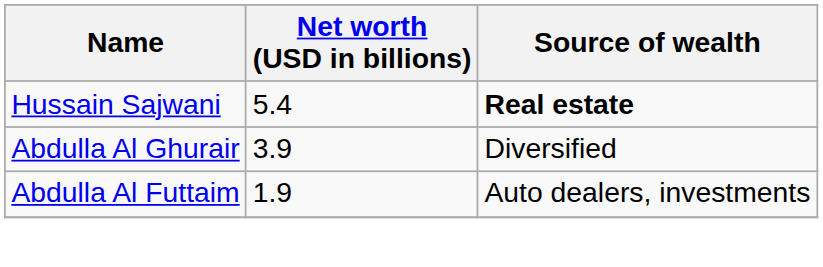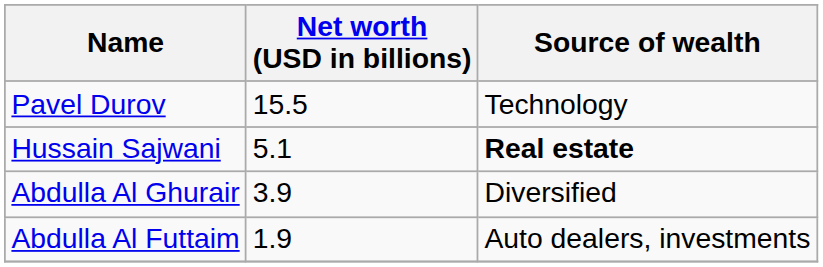+ row: Pavel Durov | 15.5 | Technology
Hussain Sajwani | Net worth (USD in billions): 5.4 -> 5.1
